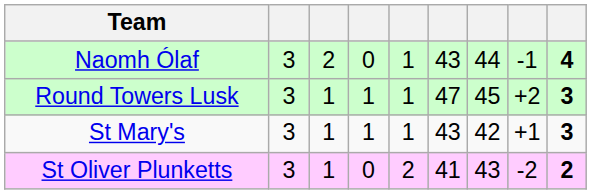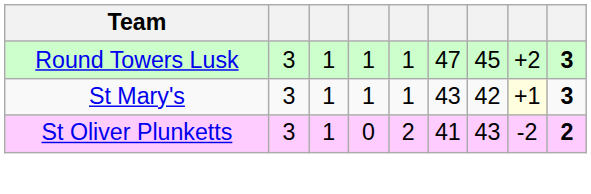- row: Naomh Ólaf | 3 | 2 | 0 | 1 | 43 | 44 | -1 | 4
St Mary's | column 8: no background -> lightyellow background
